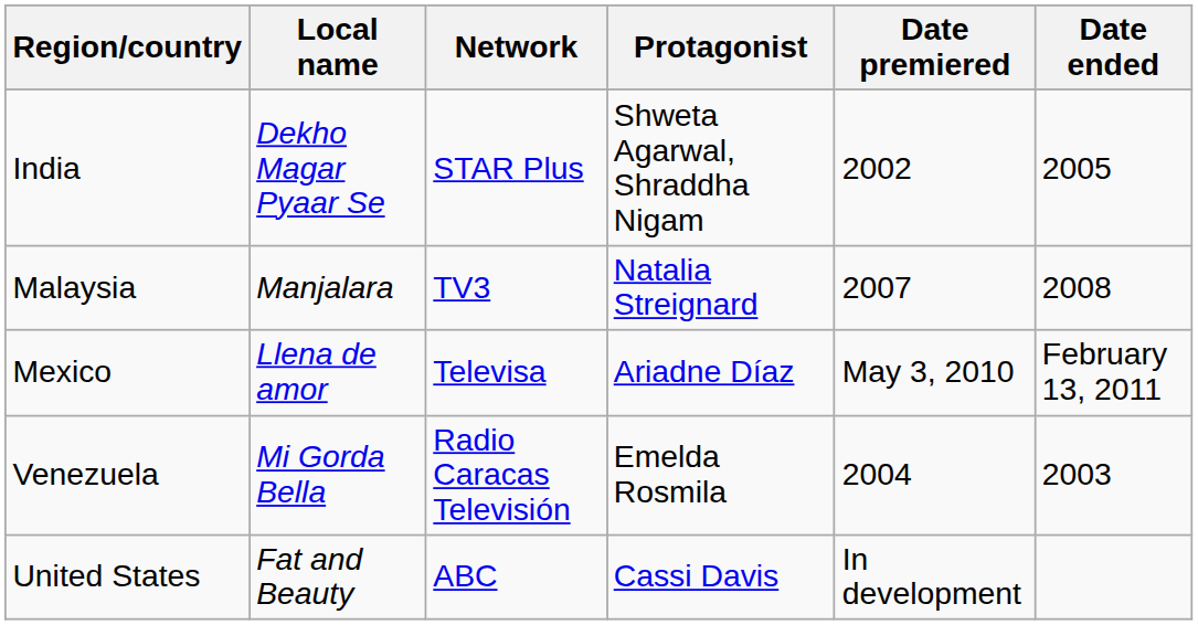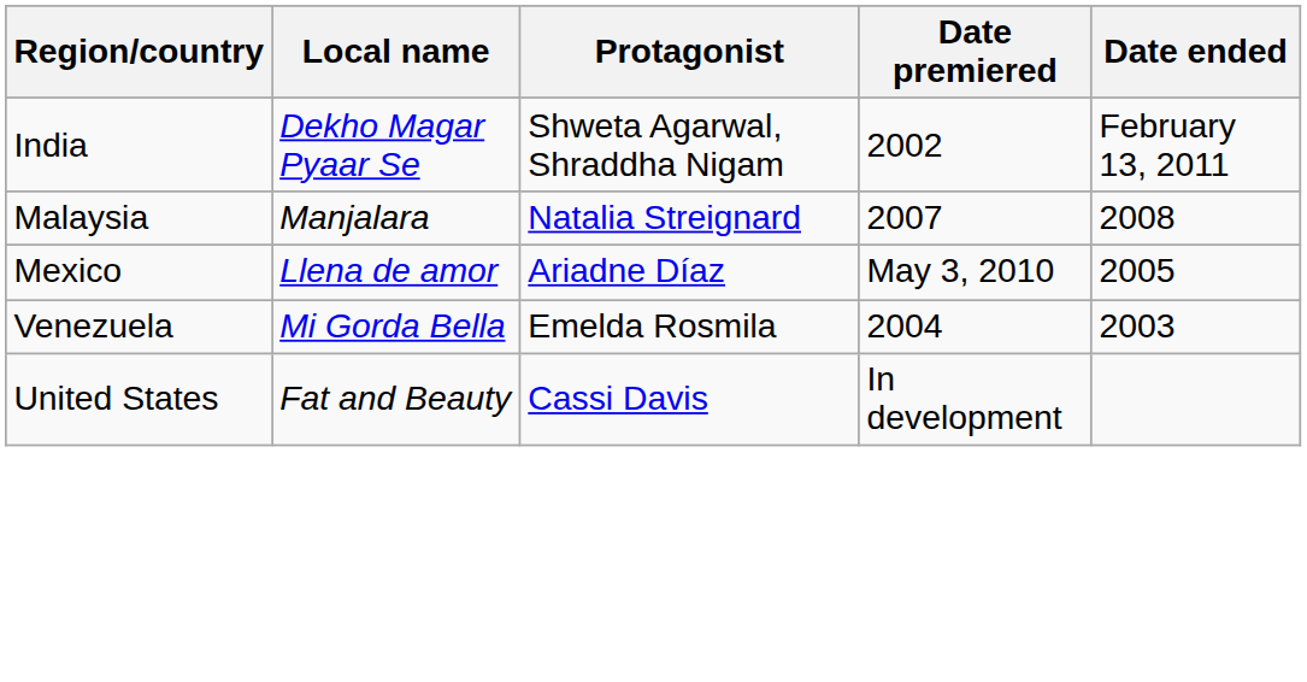- column: Network | STAR Plus | TV3 | Televisa | Radio Caracas Televisión | ABC
India | Date ended: 2005 -> February 13, 2011
Mexico | Date ended: February 13, 2011 -> 2005
